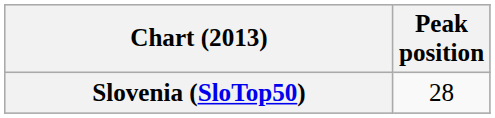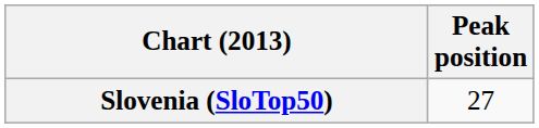Slovenia (SloTop50) | Peak position: 28 -> 27
